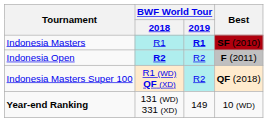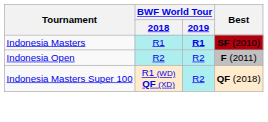Indonesia Open | BWF World Tour / 2018: bold -> normal
- row: Year-end Ranking | 131 (WD) 331 (XD) | 149 | 10 (WD)
